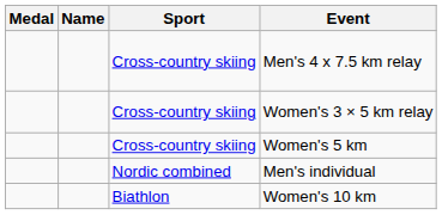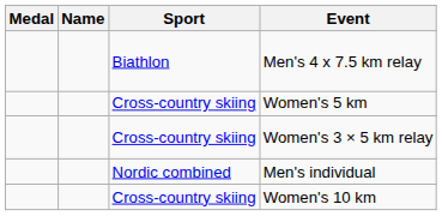Men's 4 x 7.5 km relay | Sport: Cross-country skiing -> Biathlon
rows swapped: Women's 5 km <-> Women's 3 × 5 km relay
Women's 10 km | Sport: Biathlon -> Cross-country skiing
